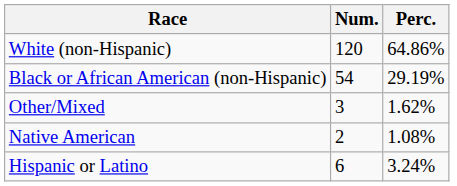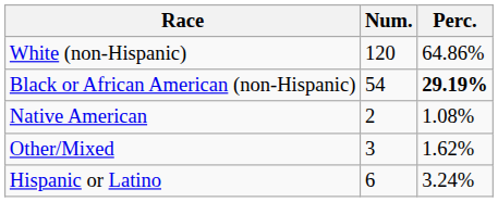Black or African American (non-Hispanic) | Perc.: normal -> bold
rows swapped: Native American <-> Other/Mixed
